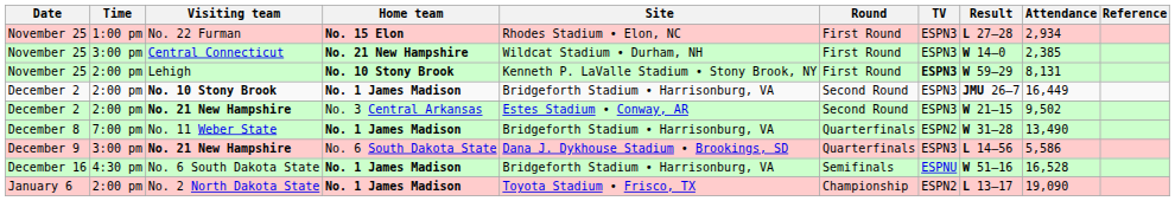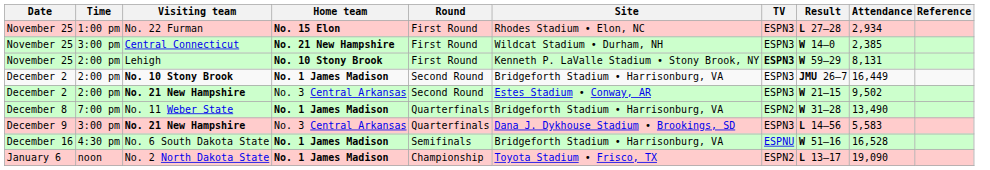columns swapped: Round <-> Site
December 9 / No. 21 New Hampshire | Home team: No. 6 South Dakota State -> No. 3 Central Arkansas
December 9 / No. 21 New Hampshire | Attendance: 5,586 -> 5,583
No. 2 North Dakota State | Time: 2:00 pm -> noon
